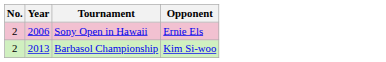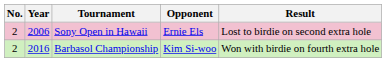+ column: Result | Lost to birdie on second extra hole | Won with birdie on fourth extra hole
Barbasol Championship | Year: 2013 -> 2016
